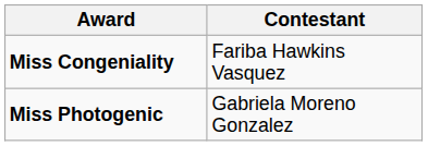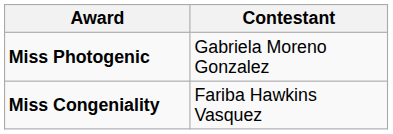rows swapped: Miss Congeniality <-> Miss Photogenic
